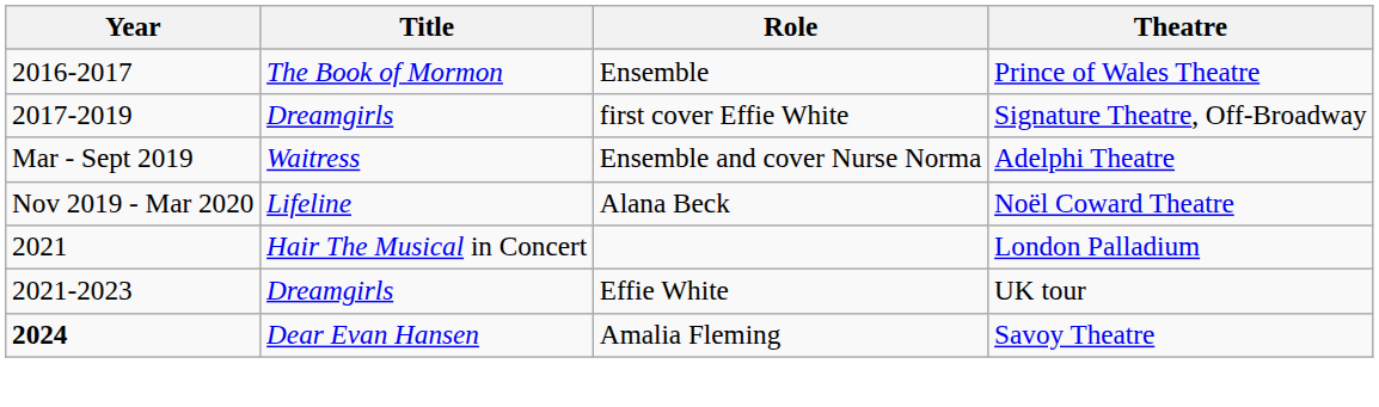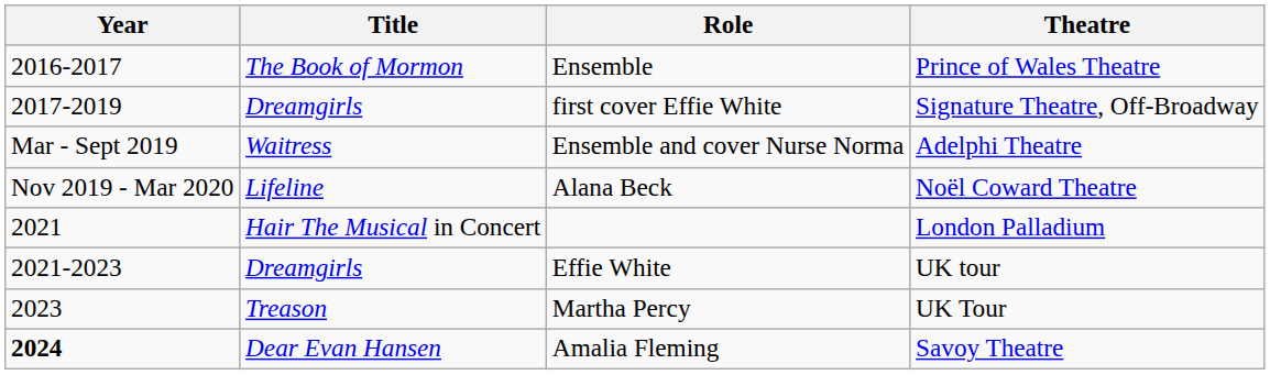+ row: 2023 | Treason | Martha Percy | UK Tour
